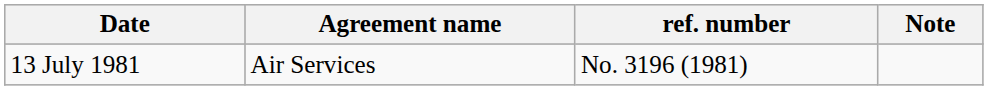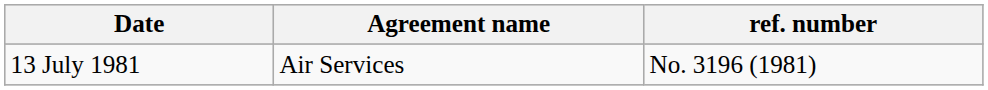- column: Note
